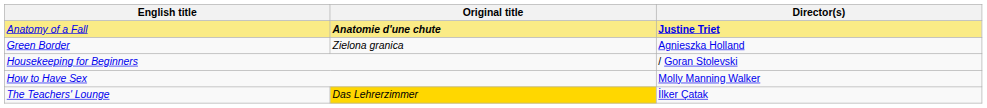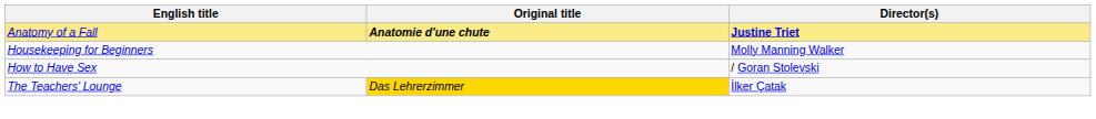- row: Green Border | Zielona granica | Agnieszka Holland
Housekeeping for Beginners | Director(s): / Goran Stolevski -> Molly Manning Walker
How to Have Sex | Director(s): Molly Manning Walker -> / Goran Stolevski
